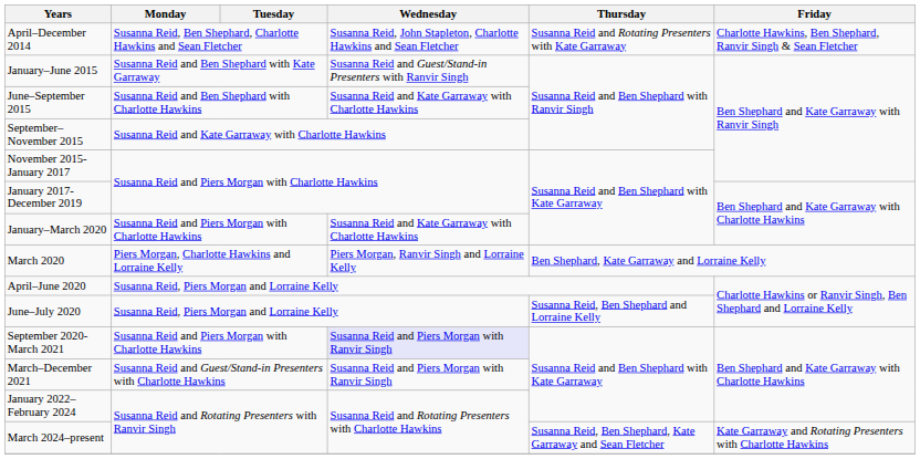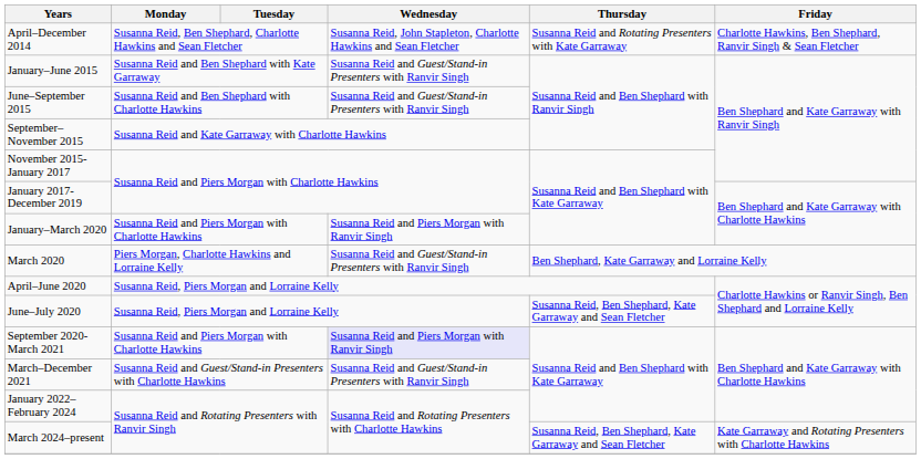June–September 2015 | Wednesday: Susanna Reid and Kate Garraway with Charlotte Hawkins -> Susanna Reid and Guest/Stand-in Presenters with Ranvir Singh
January–March 2020 | Wednesday: Susanna Reid and Kate Garraway with Charlotte Hawkins -> Susanna Reid and Piers Morgan with Ranvir Singh
March 2020 | Wednesday: Piers Morgan, Ranvir Singh and Lorraine Kelly -> Susanna Reid and Guest/Stand-in Presenters with Ranvir Singh
June–July 2020 | Thursday: Susanna Reid, Ben Shephard and Lorraine Kelly -> Susanna Reid, Ben Shephard, Kate Garraway and Sean Fletcher
March–December 2021 | Wednesday: Susanna Reid and Piers Morgan with Ranvir Singh -> Susanna Reid and Guest/Stand-in Presenters with Ranvir Singh
